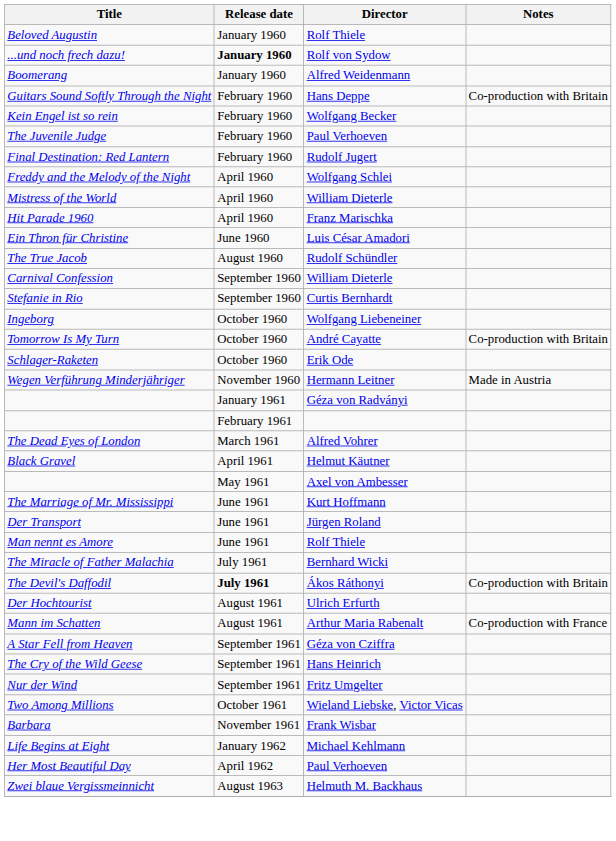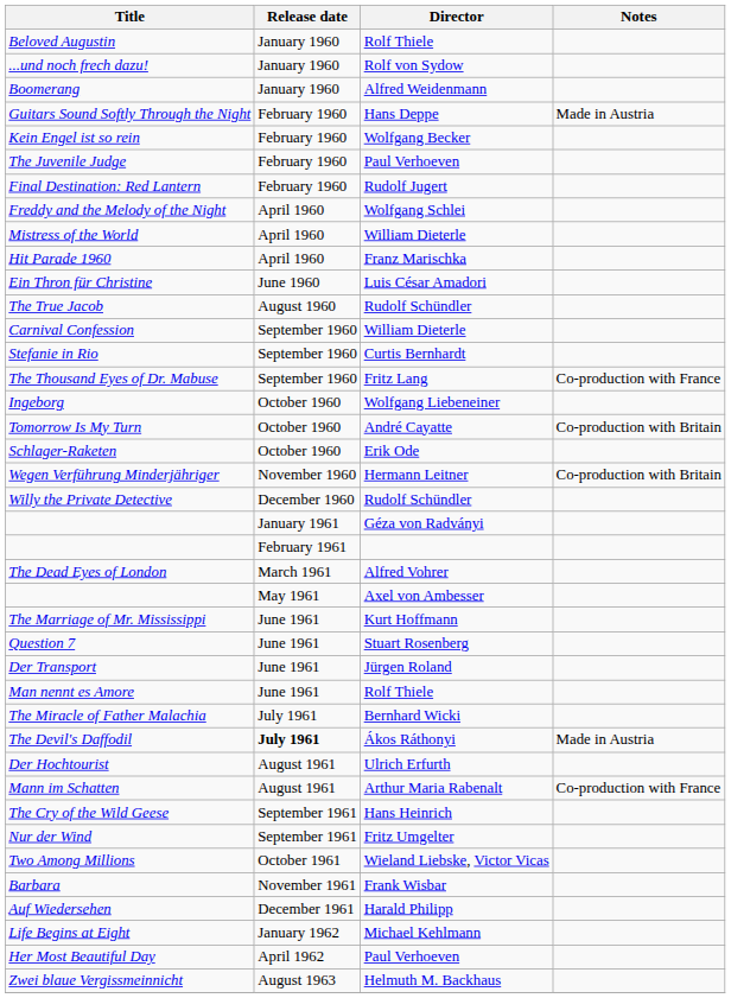...und noch frech dazu! | Release date: bold -> normal
Guitars Sound Softly Through the Night | Notes: Co-production with Britain -> Made in Austria
+ row: The Thousand Eyes of Dr. Mabuse | September 1960 | Fritz Lang | Co-production with France
Wegen Verführung Minderjähriger | Notes: Made in Austria -> Co-production with Britain
+ row: Willy the Private Detective | December 1960 | Rudolf Schündler
- row: Black Gravel | April 1961 | Helmut Käutner
+ row: Question 7 | June 1961 | Stuart Rosenberg
The Devil's Daffodil | Notes: Co-production with Britain -> Made in Austria
- row: A Star Fell from Heaven | September 1961 | Géza von Cziffra
+ row: Auf Wiedersehen | December 1961 | Harald Philipp
